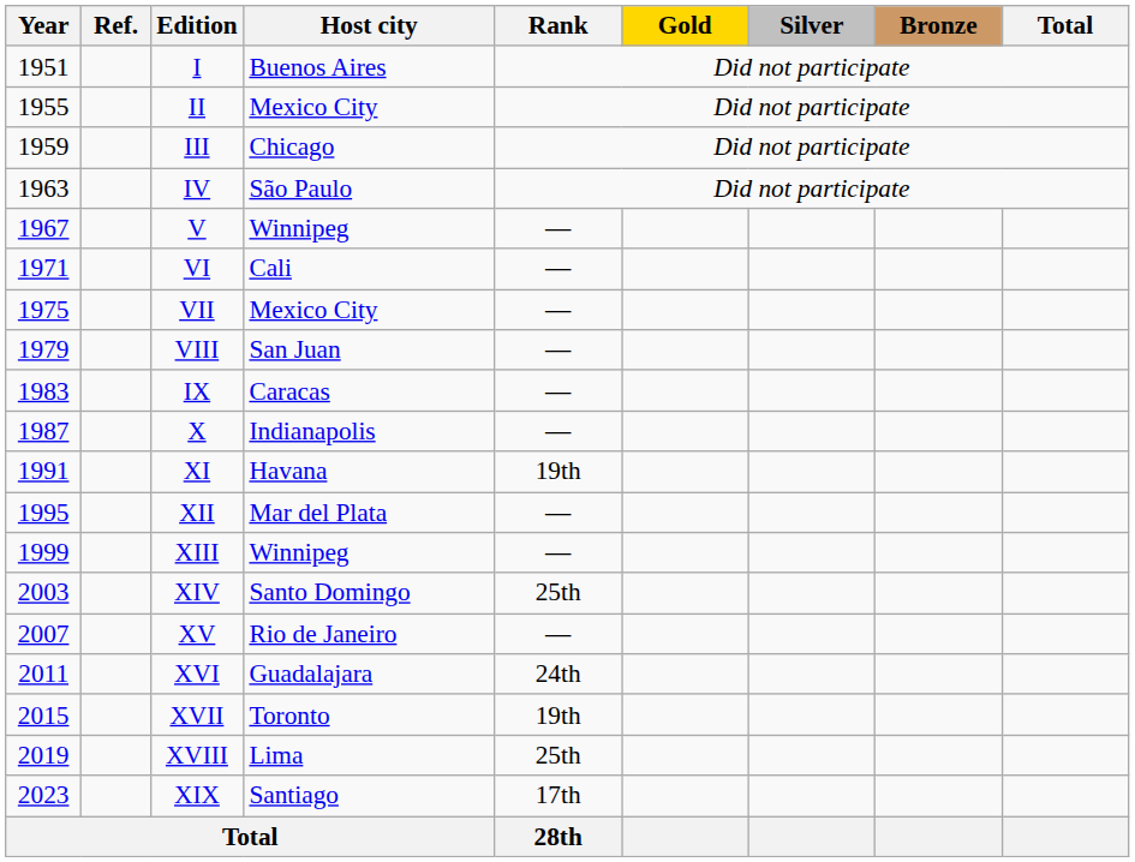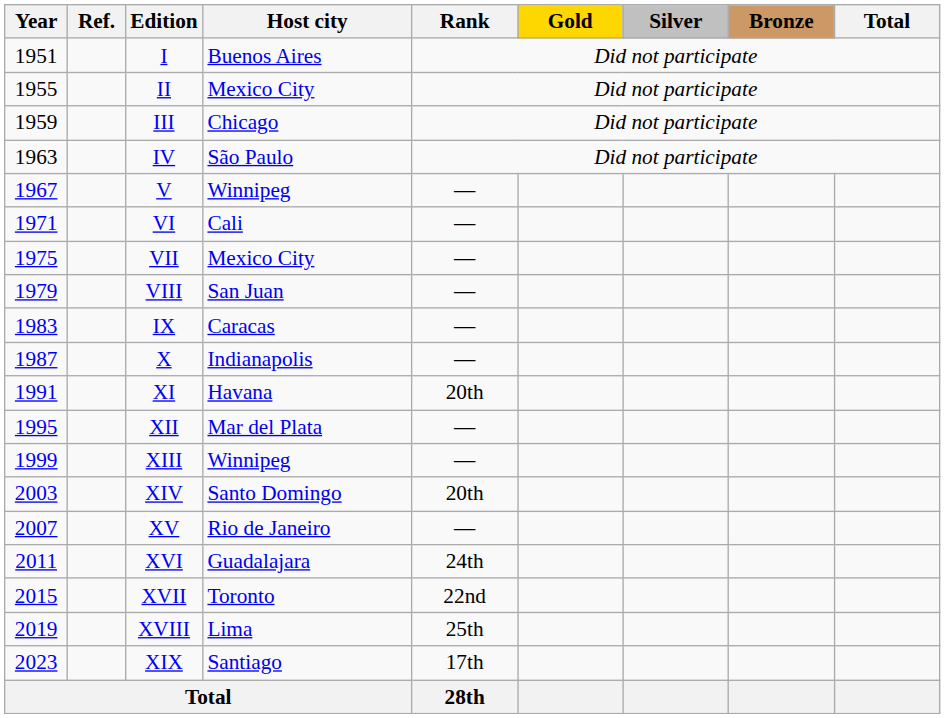XI | Rank: 19th -> 20th
XIV | Rank: 25th -> 20th
XVII | Rank: 19th -> 22nd
